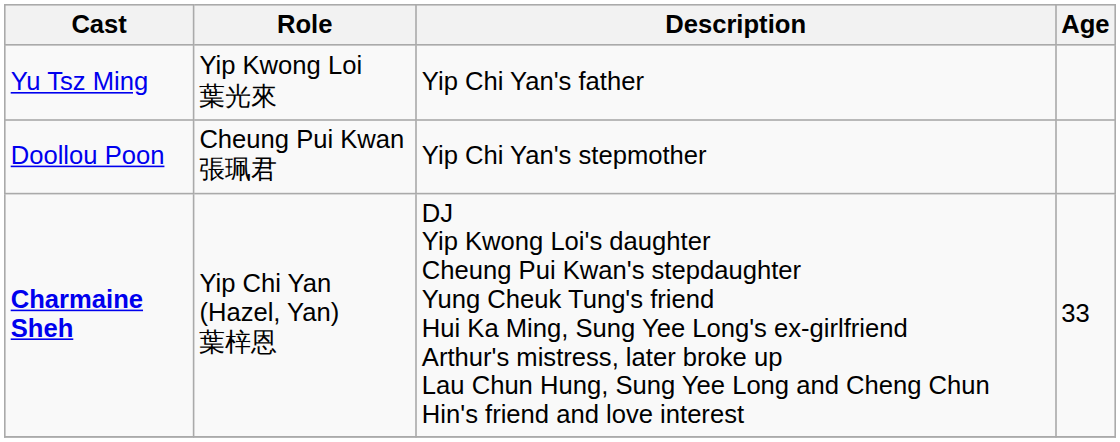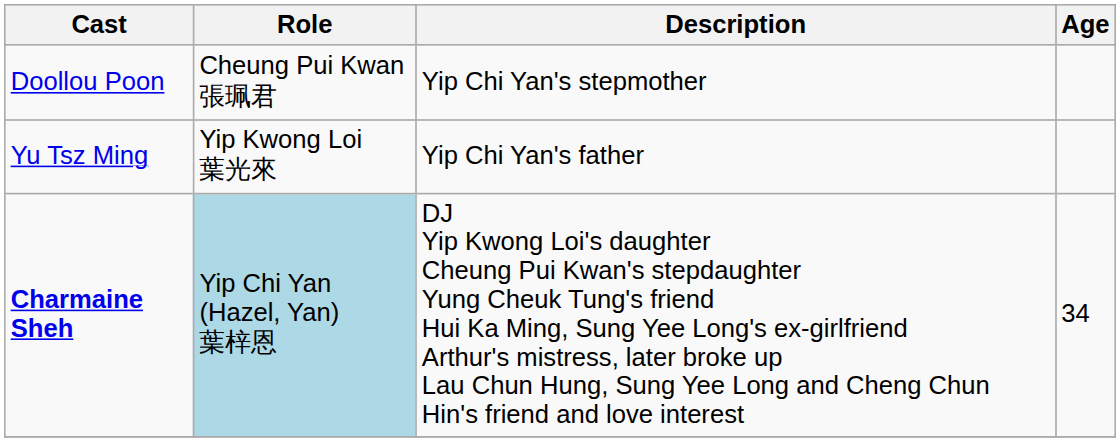rows swapped: Yu Tsz Ming <-> Doollou Poon
Charmaine Sheh | Role: no background -> lightblue background
Charmaine Sheh | Age: 33 -> 34
